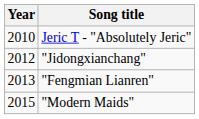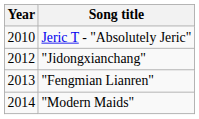"Modern Maids" | Year: 2015 -> 2014
